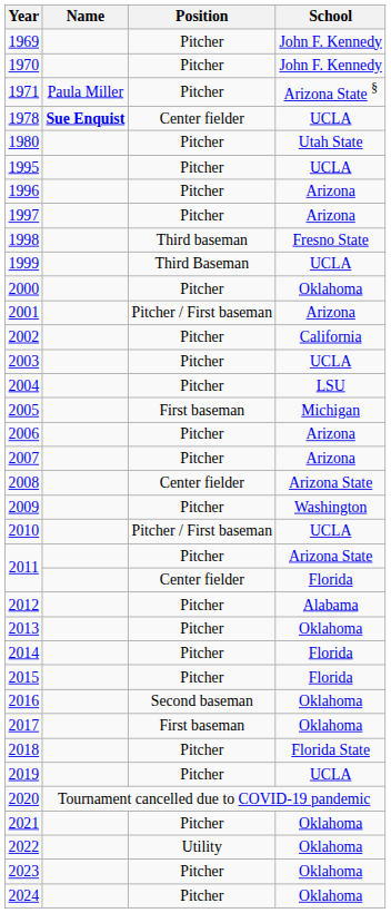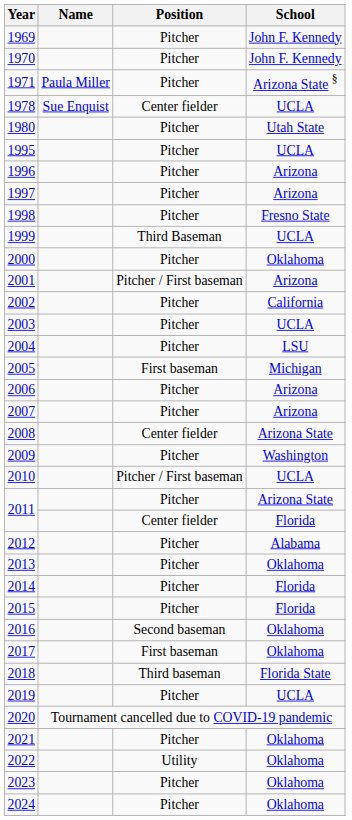1978 | Name: bold -> normal
1998 | Position: Third baseman -> Pitcher
2018 | Position: Pitcher -> Third baseman
